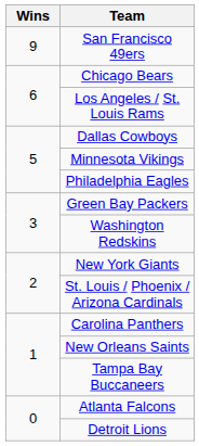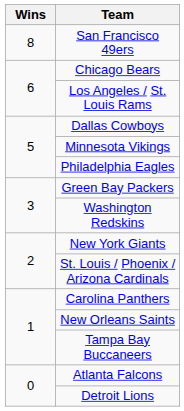San Francisco 49ers | Wins: 9 -> 8
